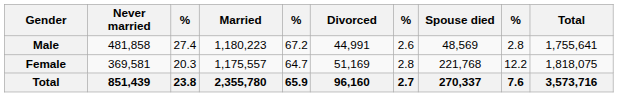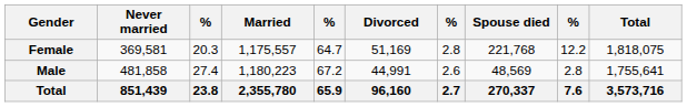rows swapped: Male <-> Female
